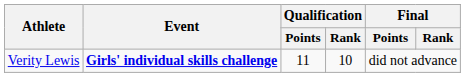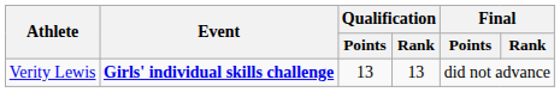Verity Lewis | Qualification / Points: 11 -> 13
Verity Lewis | Qualification / Rank: 10 -> 13
